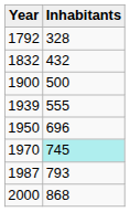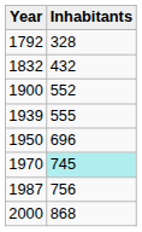1900 | Inhabitants: 500 -> 552
1987 | Inhabitants: 793 -> 756
